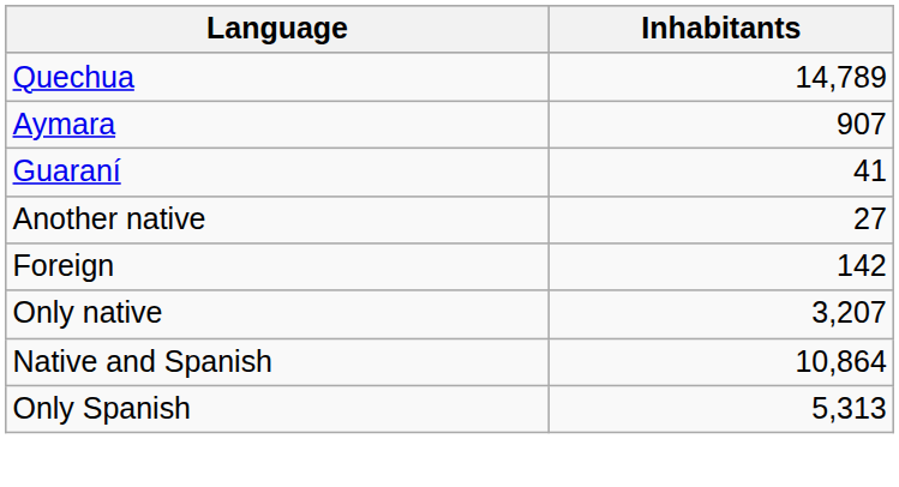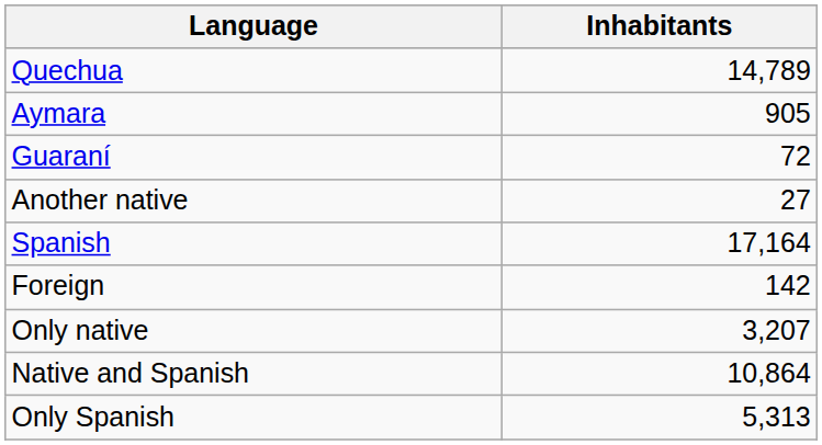Aymara | Inhabitants: 907 -> 905
Guaraní | Inhabitants: 41 -> 72
+ row: Spanish | 17,164
